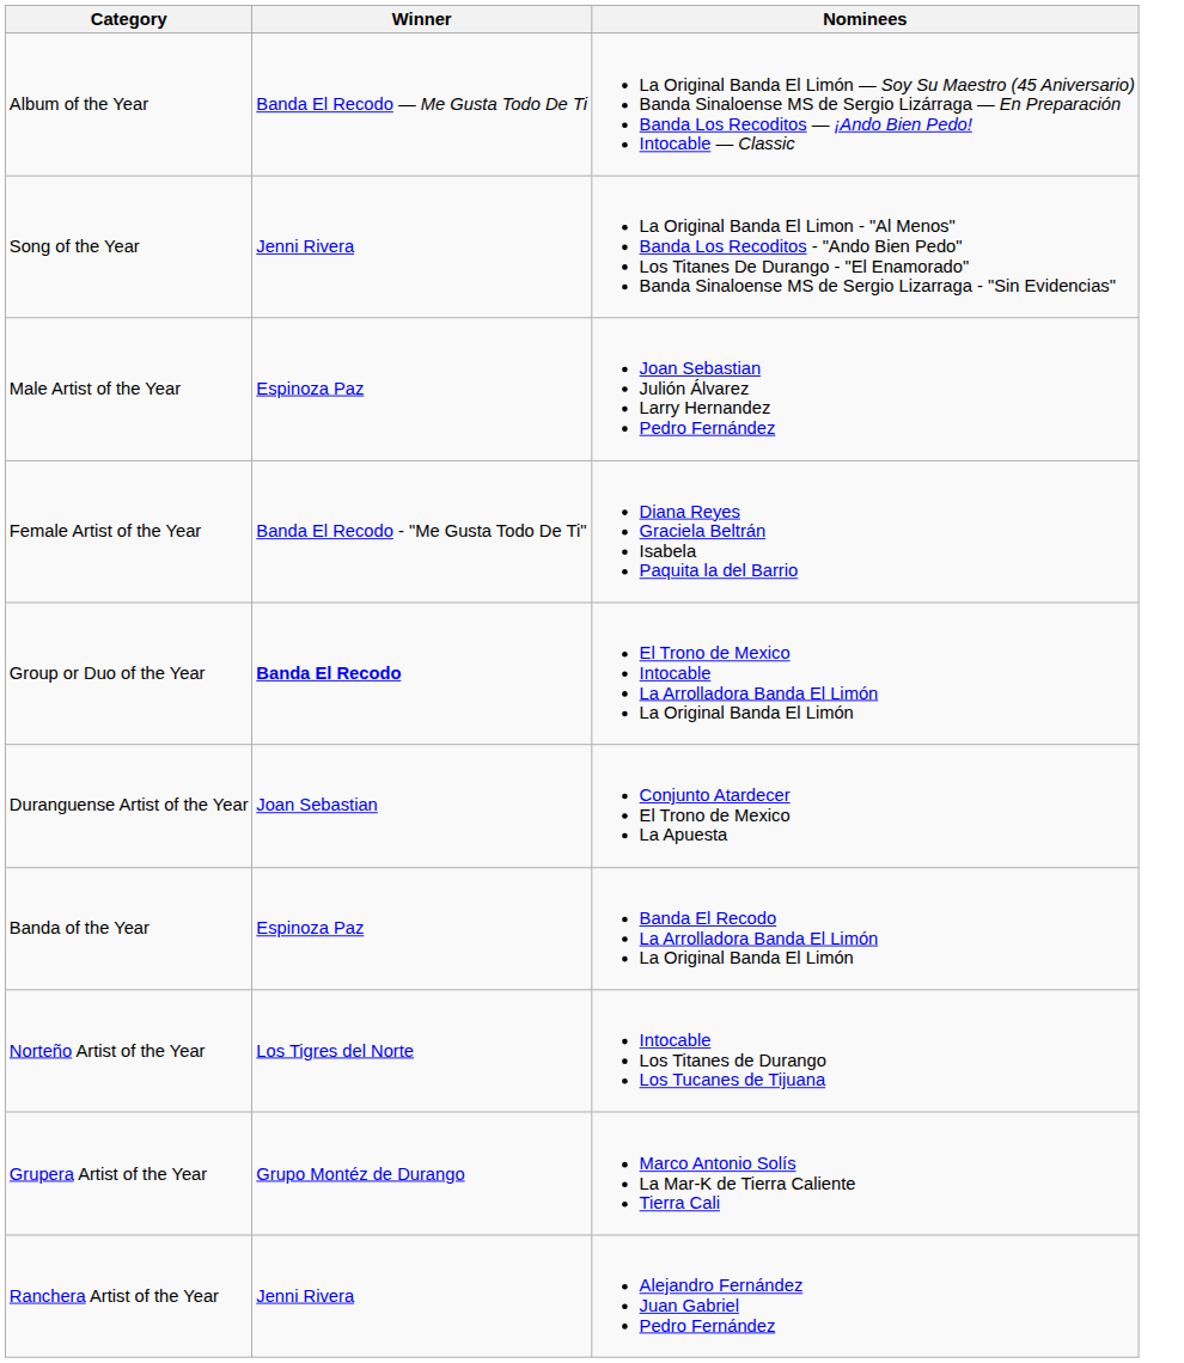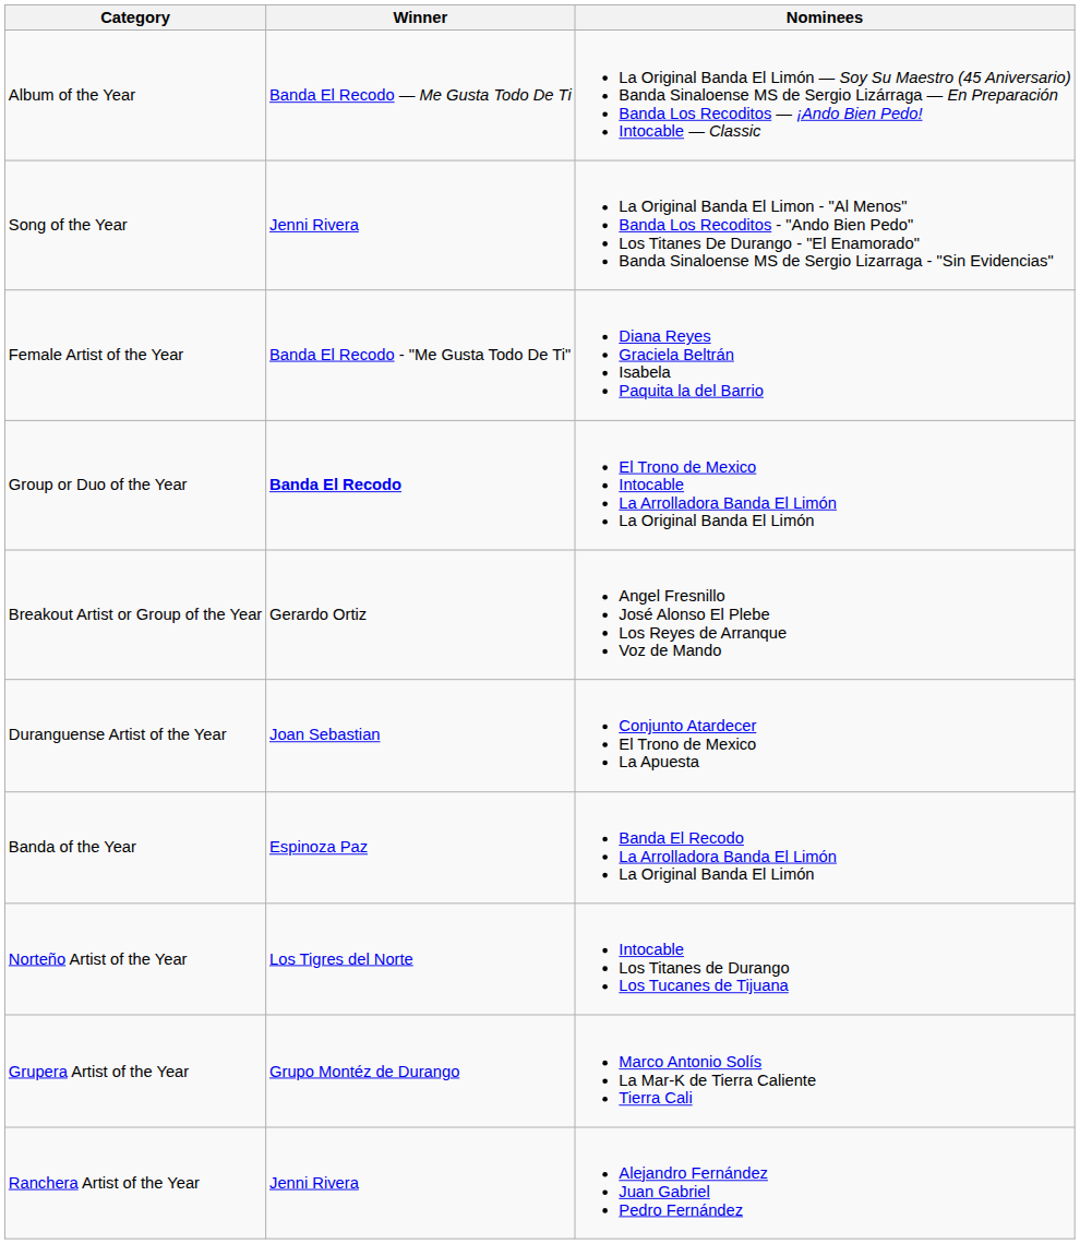- row: Male Artist of the Year | Espinoza Paz | Joan Sebastian Julión Álvarez Larry Hernandez Pedro Fernández
+ row: Breakout Artist or Group of the Year | Gerardo Ortiz | Angel Fresnillo José Alonso El Plebe Los Reyes de Arranque Voz de Mando
